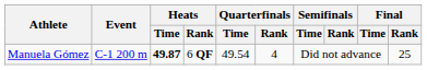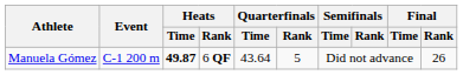Manuela Gómez | Quarterfinals / Time: 49.54 -> 43.64
Manuela Gómez | Quarterfinals / Rank: 4 -> 5
Manuela Gómez | Final / Rank: 25 -> 26
